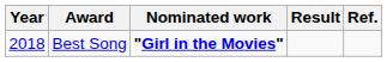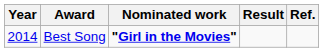Best Song | Year: 2018 -> 2014
